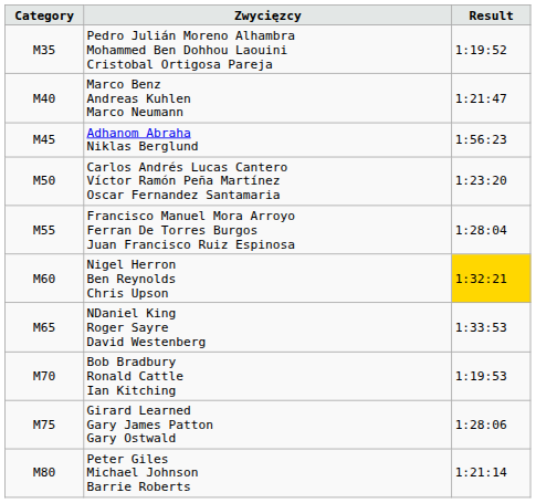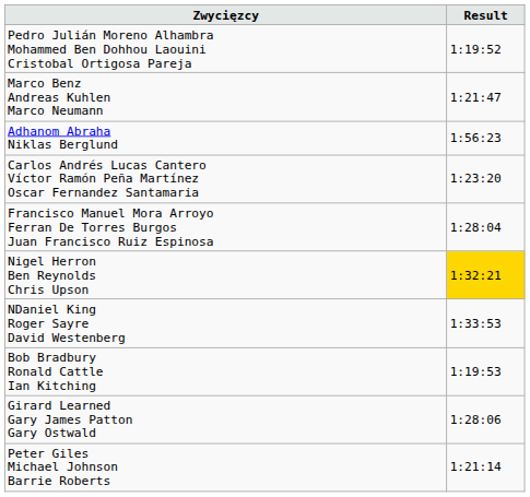- column: Category | M35 | M40 | M45 | M50 | M55 | M60 | M65 | M70 | M75 | M80
